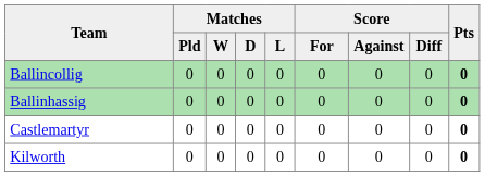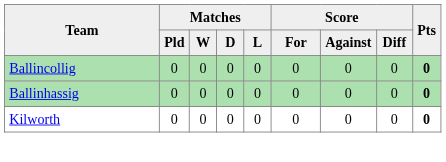- row: Castlemartyr | 0 | 0 | 0 | 0 | 0 | 0 | 0 | 0
